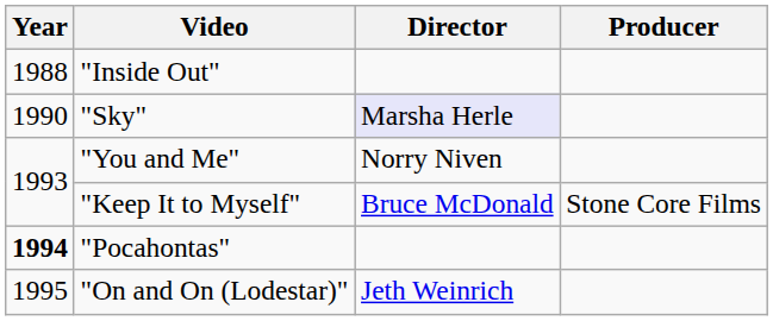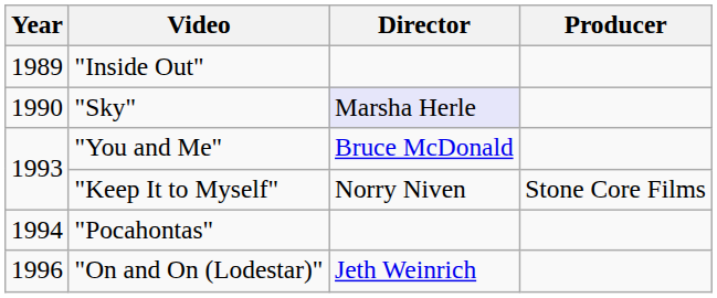"Inside Out" | Year: 1988 -> 1989
"You and Me" | Director: Norry Niven -> Bruce McDonald
"Keep It to Myself" | Director: Bruce McDonald -> Norry Niven
"Pocahontas" | Year: bold -> normal
"On and On (Lodestar)" | Year: 1995 -> 1996
